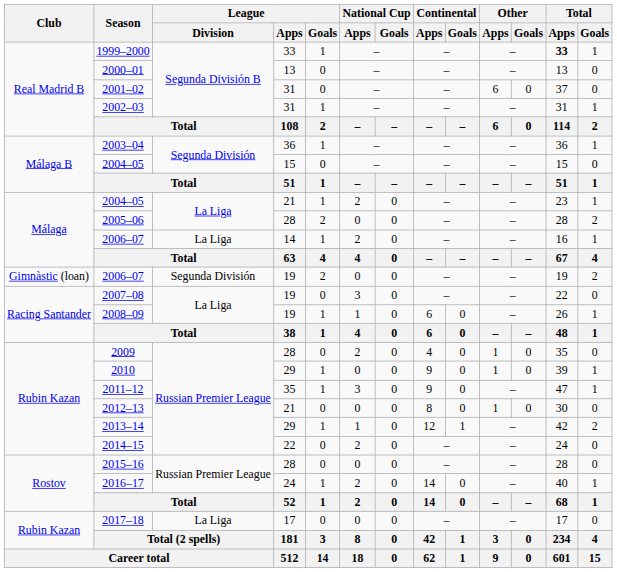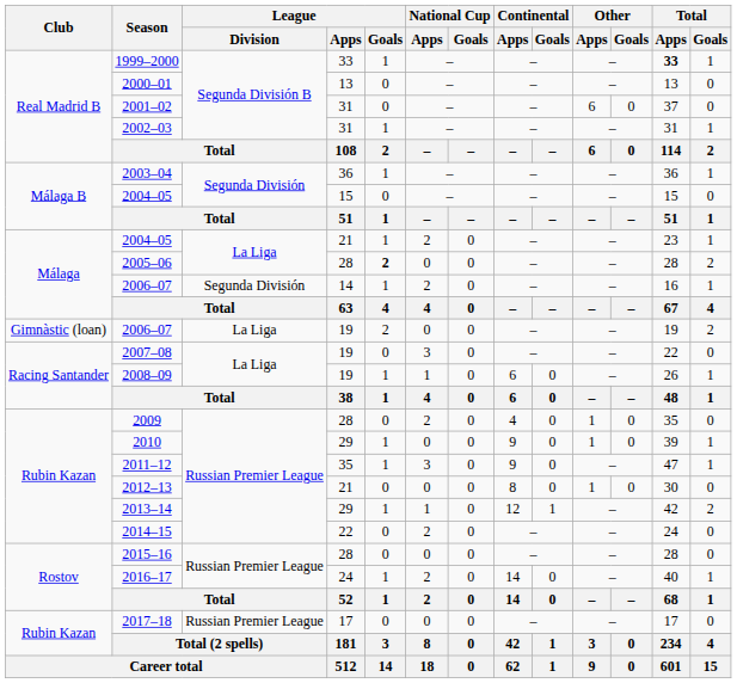2005–06 | League / Goals: normal -> bold
2006–07 / 14 | League / Division: La Liga -> Segunda División
2006–07 / 19 | League / Division: Segunda División -> La Liga
2017–18 | League / Division: La Liga -> Russian Premier League
